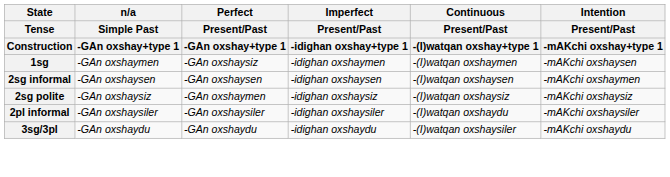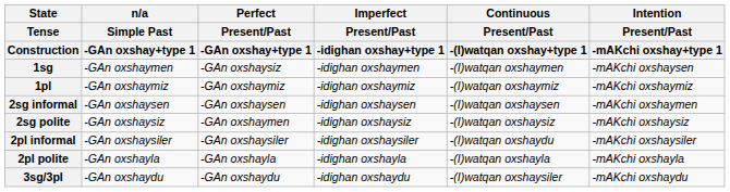+ row: 1pl | -GAn oxshaymiz | -GAn oxshaymiz | -idighan oxshaymiz | -(I)watqan oxshaymiz | -mAKchi oxshaymiz
+ row: 2pl polite | -GAn oxshayla | -GAn oxshayla | -idighan oxshayla | -(I)watqan oxshayla | -mAKchi oxshayla
